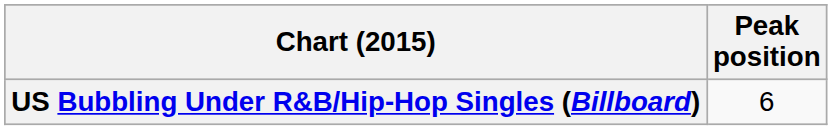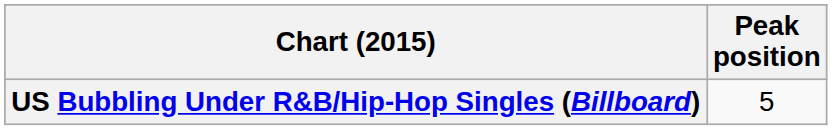US Bubbling Under R&B/Hip-Hop Singles (Billboard) | Peak position: 6 -> 5
